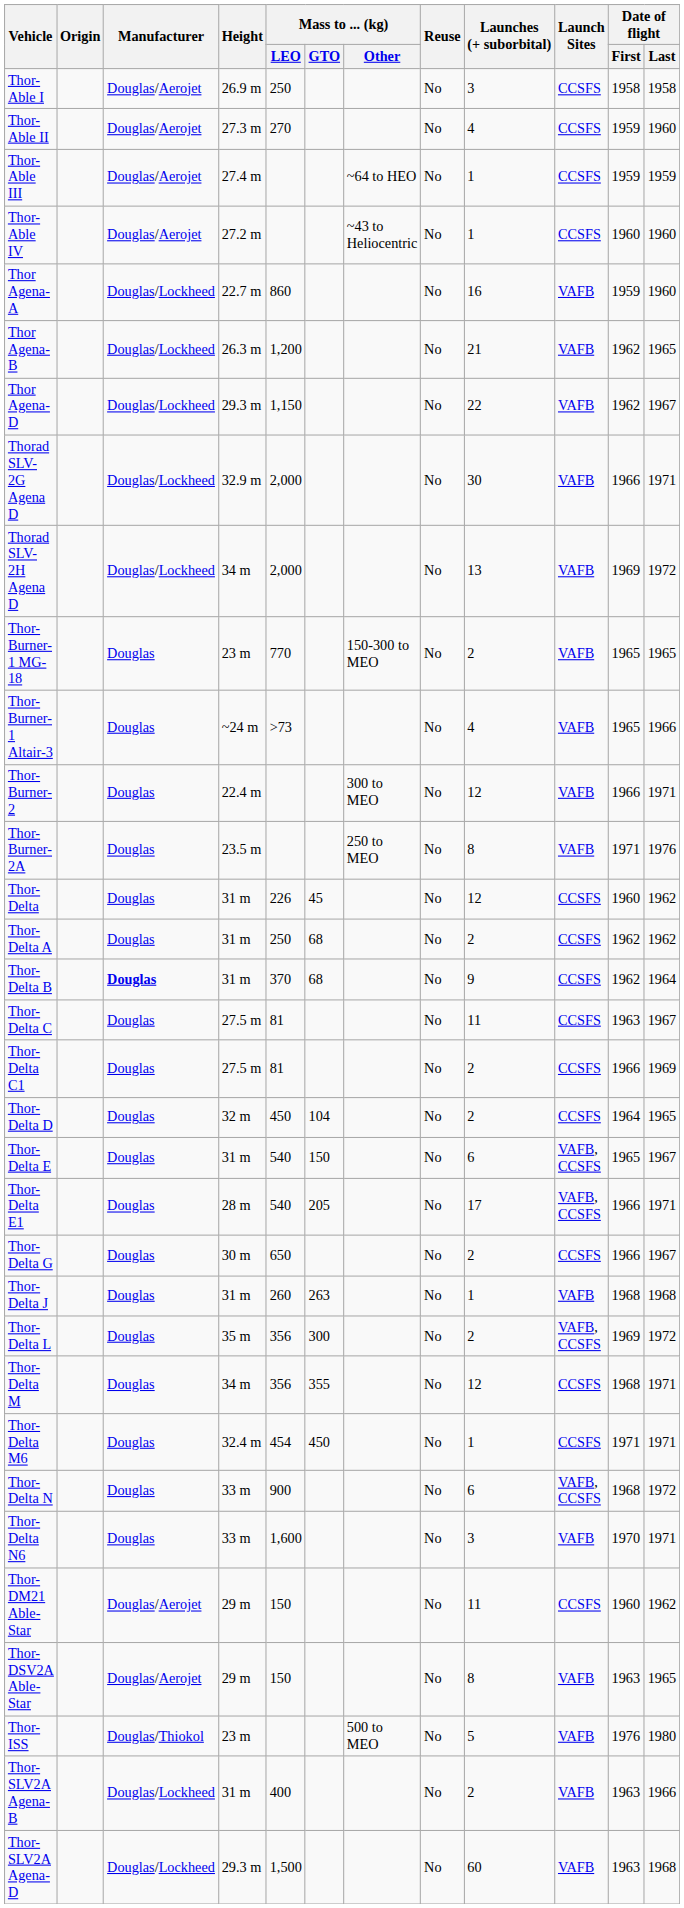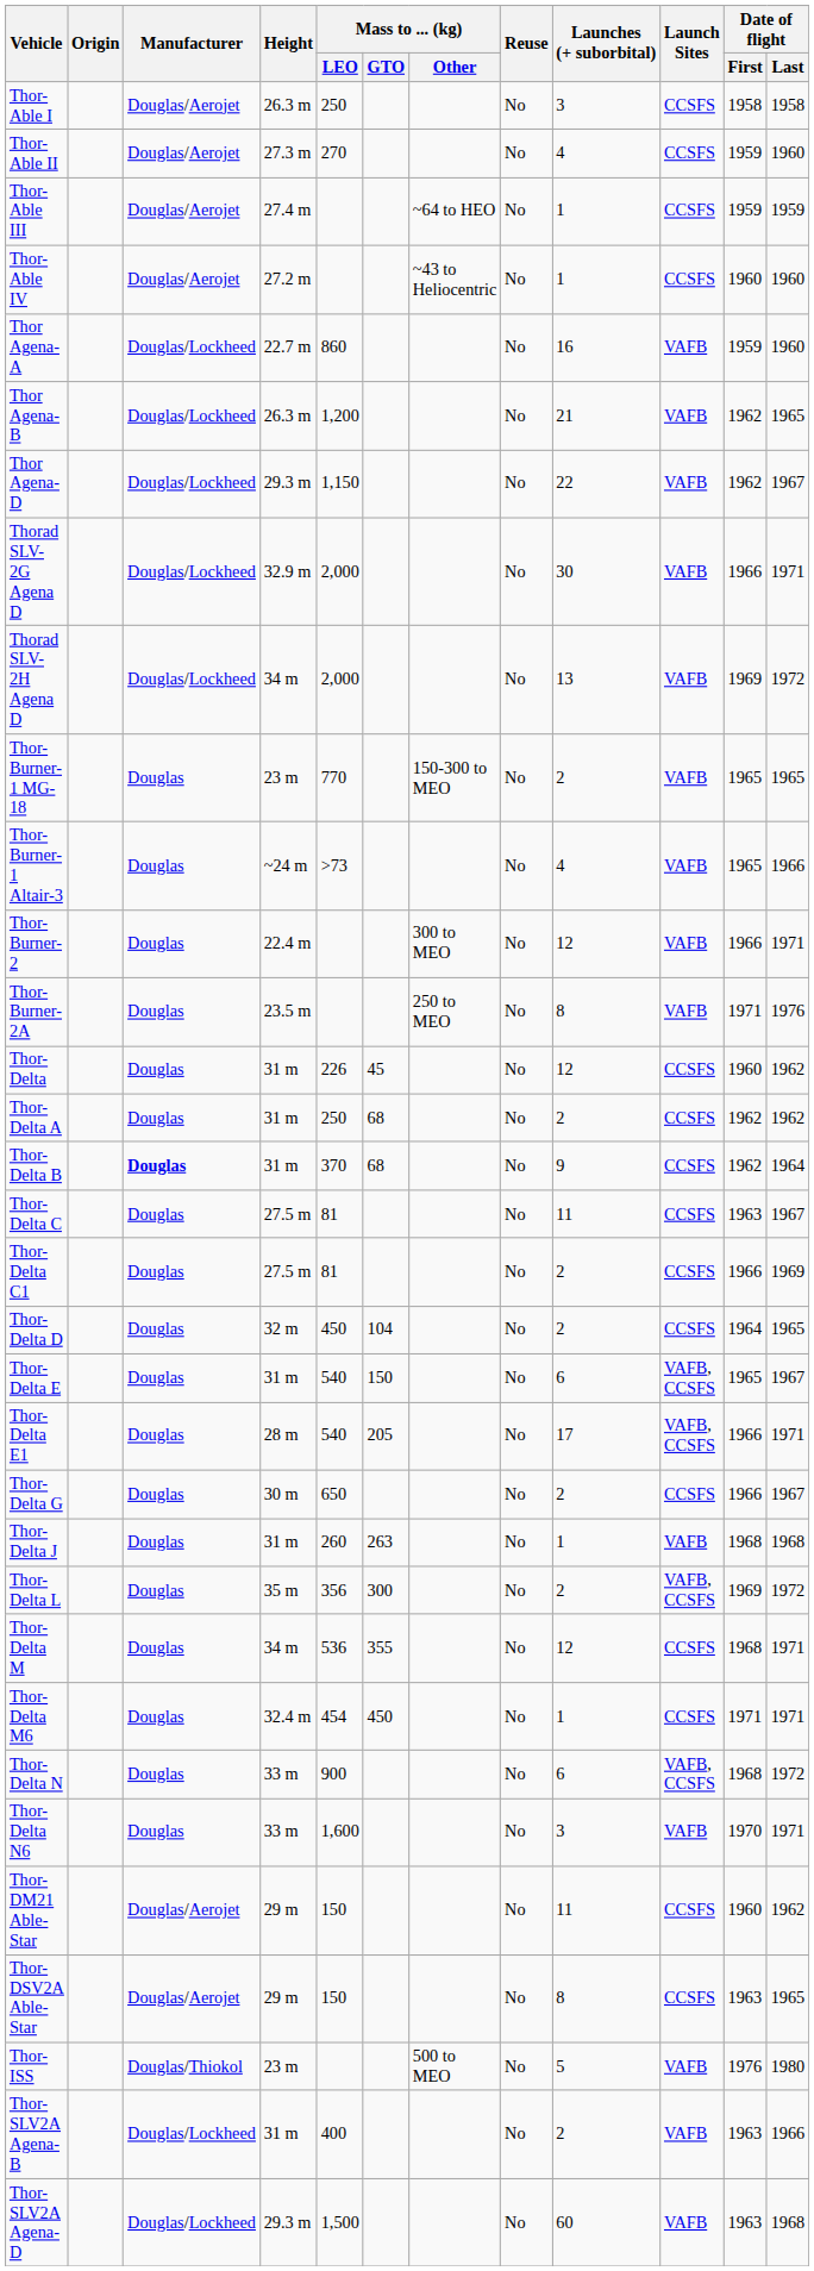Thor-Able I | Height: 26.9 m -> 26.3 m
Thor-Delta M | Mass to ... (kg) / LEO: 356 -> 536
Thor-DSV2A Able-Star | Launch Sites: VAFB -> CCSFS
